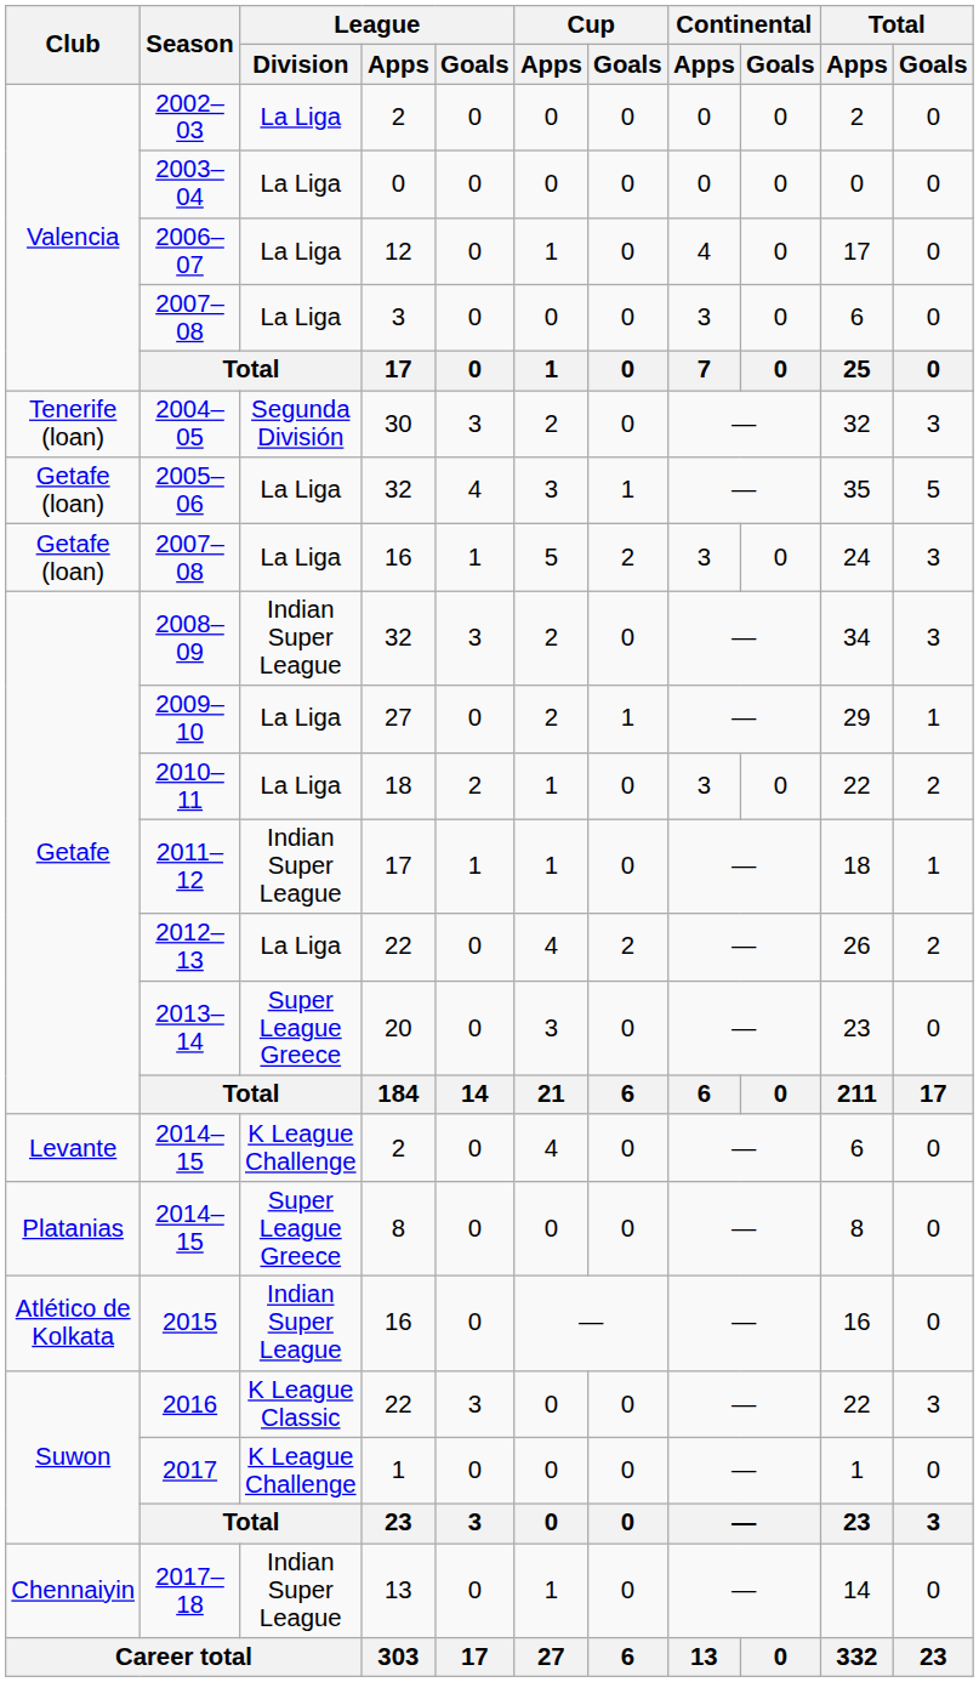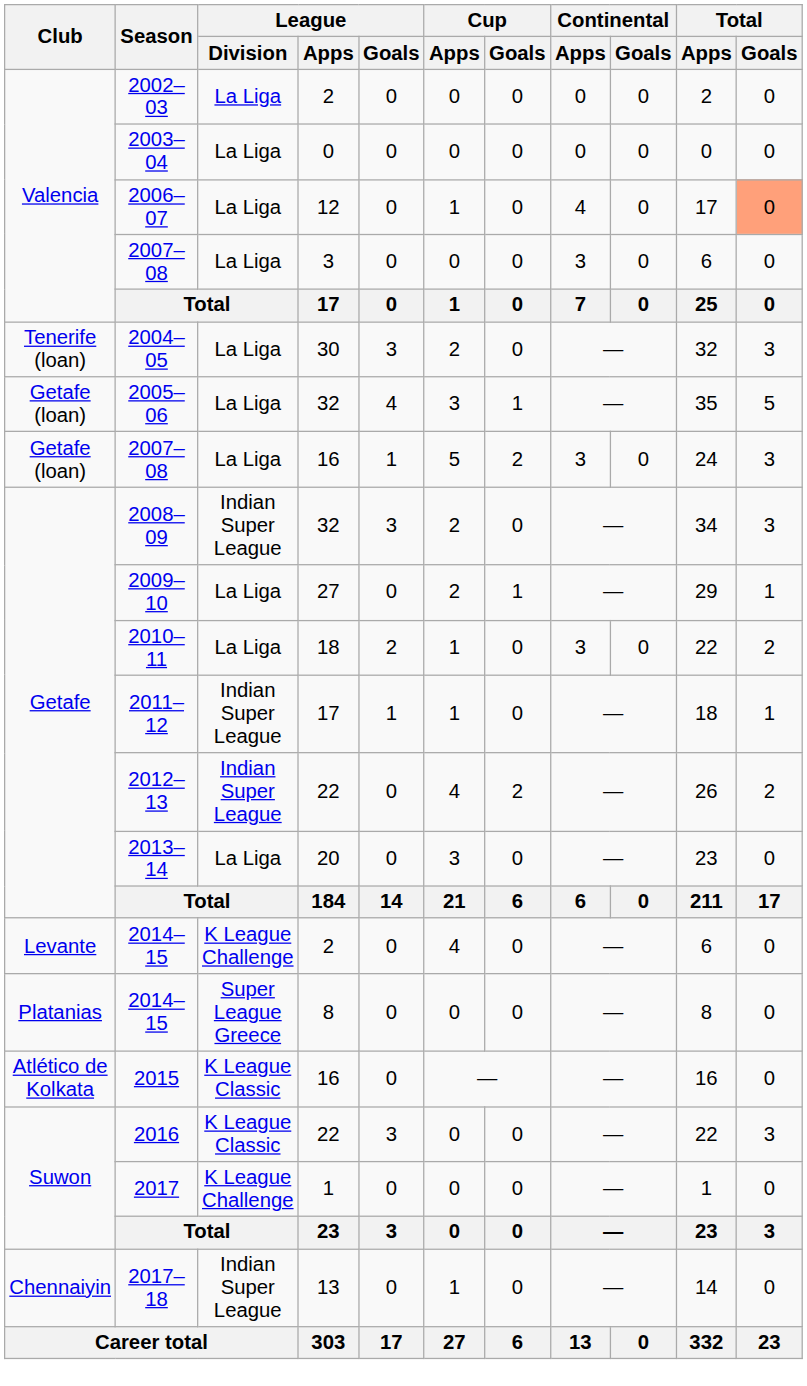2006–07 | Total / Goals: no background -> lightsalmon background
2004–05 | League / Division: Segunda División -> La Liga
2012–13 | League / Division: La Liga -> Indian Super League
2013–14 | League / Division: Super League Greece -> La Liga
2015 | League / Division: Indian Super League -> K League Classic
